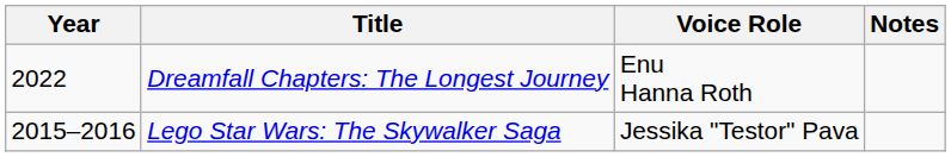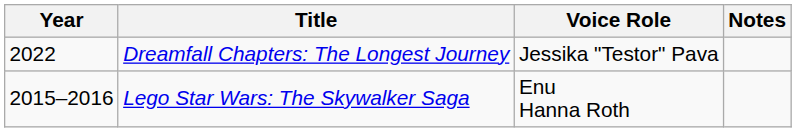Dreamfall Chapters: The Longest Journey | Voice Role: Enu Hanna Roth -> Jessika "Testor" Pava
Lego Star Wars: The Skywalker Saga | Voice Role: Jessika "Testor" Pava -> Enu Hanna Roth
